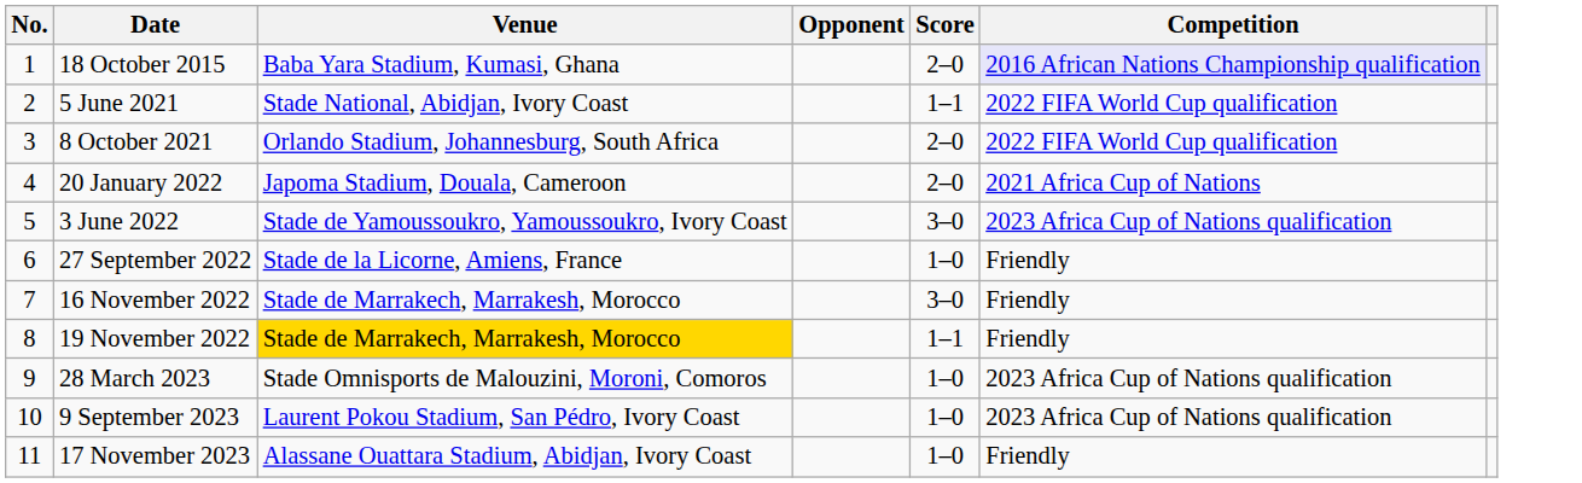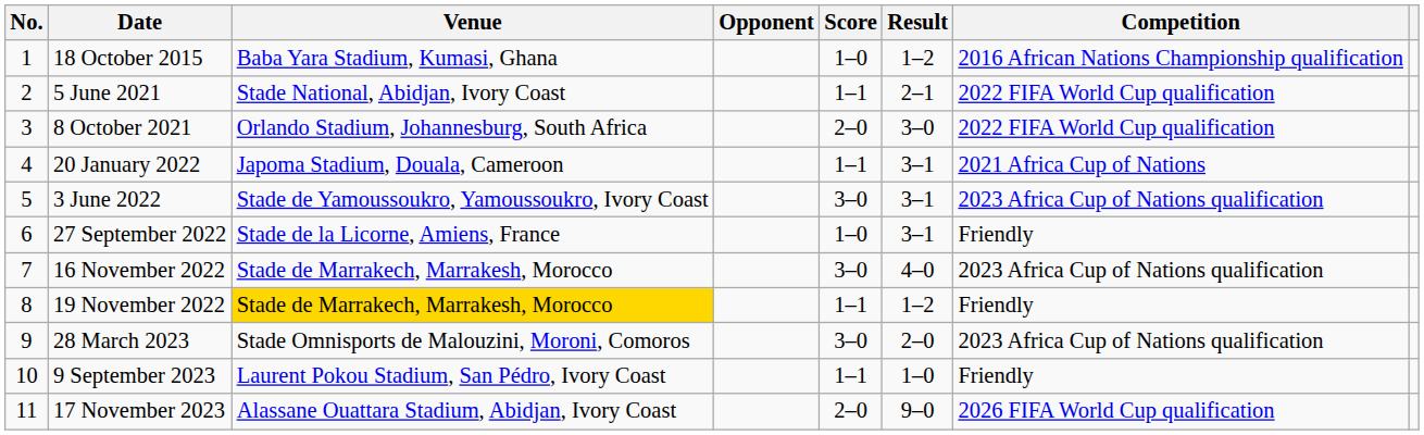+ column: Result | 1–2 | 2–1 | 3–0 | 3–1 | 3–1 | 3–1 | 4–0 | 1–2 | 2–0 | 1–0 | 9–0
18 October 2015 | Score: 2–0 -> 1–0
18 October 2015 | Competition: lavender background -> no background
20 January 2022 | Score: 2–0 -> 1–1
16 November 2022 | Competition: Friendly -> 2023 Africa Cup of Nations qualification
28 March 2023 | Score: 1–0 -> 3–0
9 September 2023 | Score: 1–0 -> 1–1
9 September 2023 | Competition: 2023 Africa Cup of Nations qualification -> Friendly
17 November 2023 | Score: 1–0 -> 2–0
17 November 2023 | Competition: Friendly -> 2026 FIFA World Cup qualification
